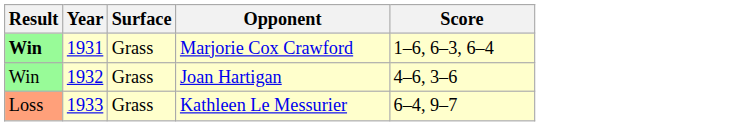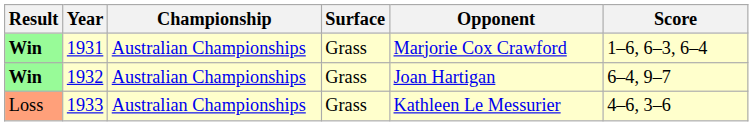+ column: Championship | Australian Championships | Australian Championships | Australian Championships
1932 | Result: normal -> bold
1932 | Score: 4–6, 3–6 -> 6–4, 9–7
1933 | Score: 6–4, 9–7 -> 4–6, 3–6
